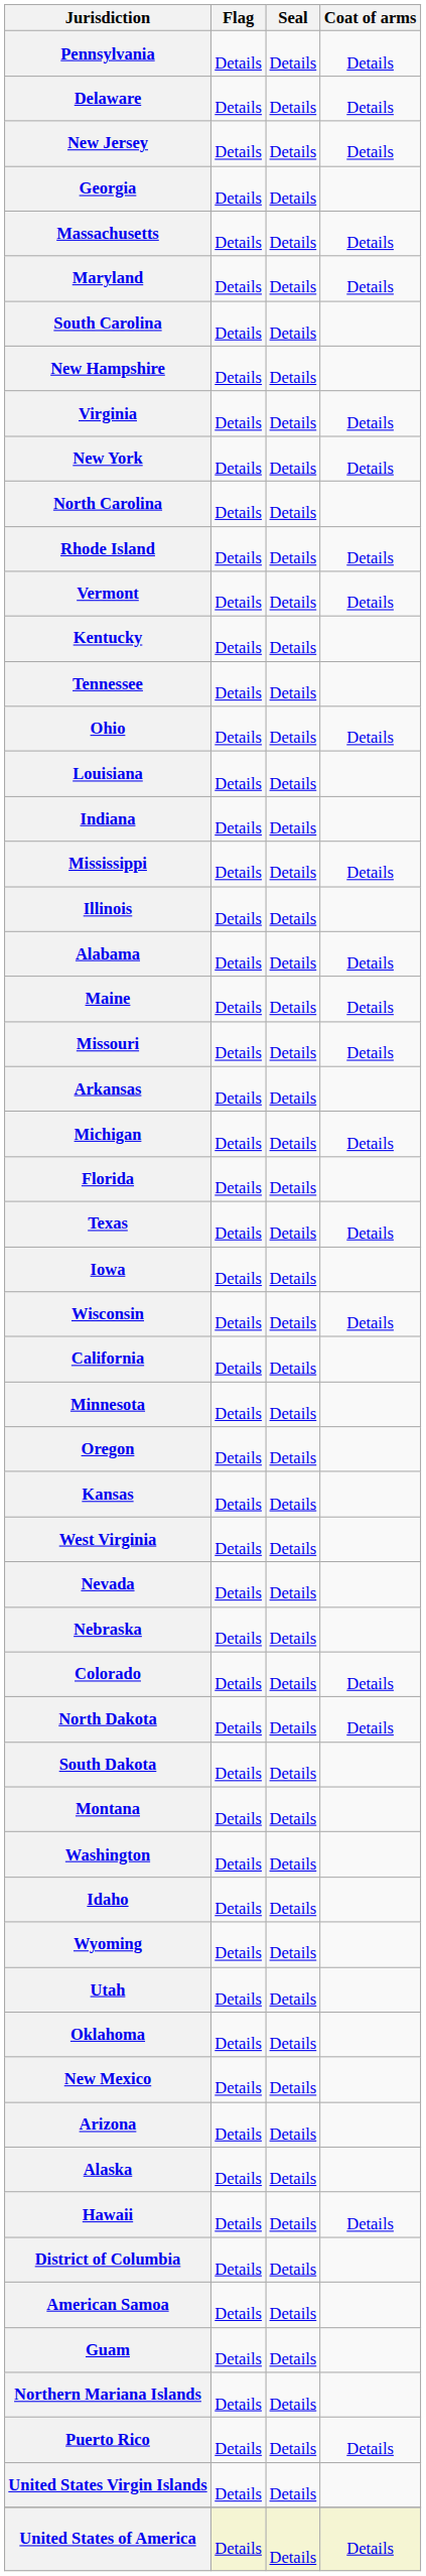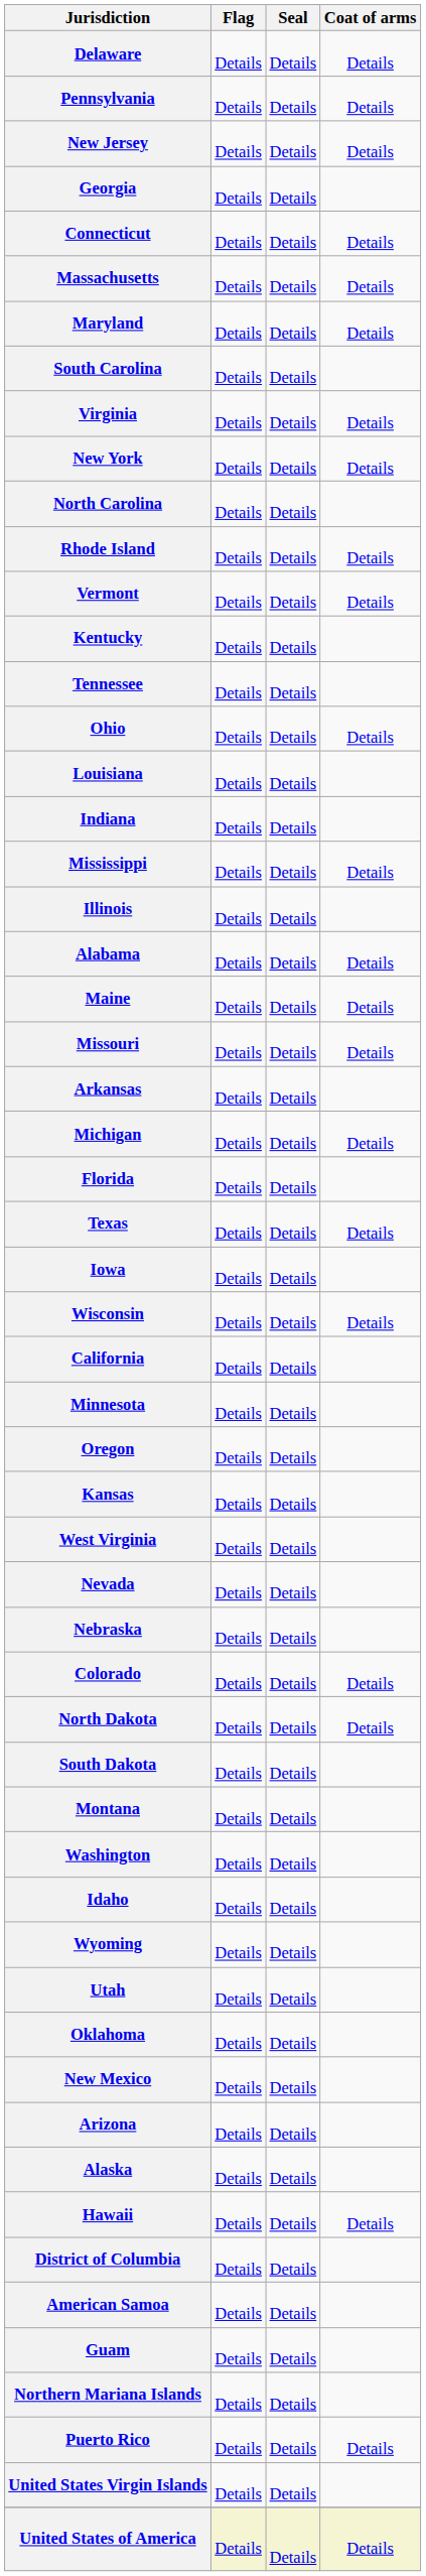rows swapped: Delaware <-> Pennsylvania
+ row: Connecticut | Details | Details | Details
- row: New Hampshire | Details | Details
